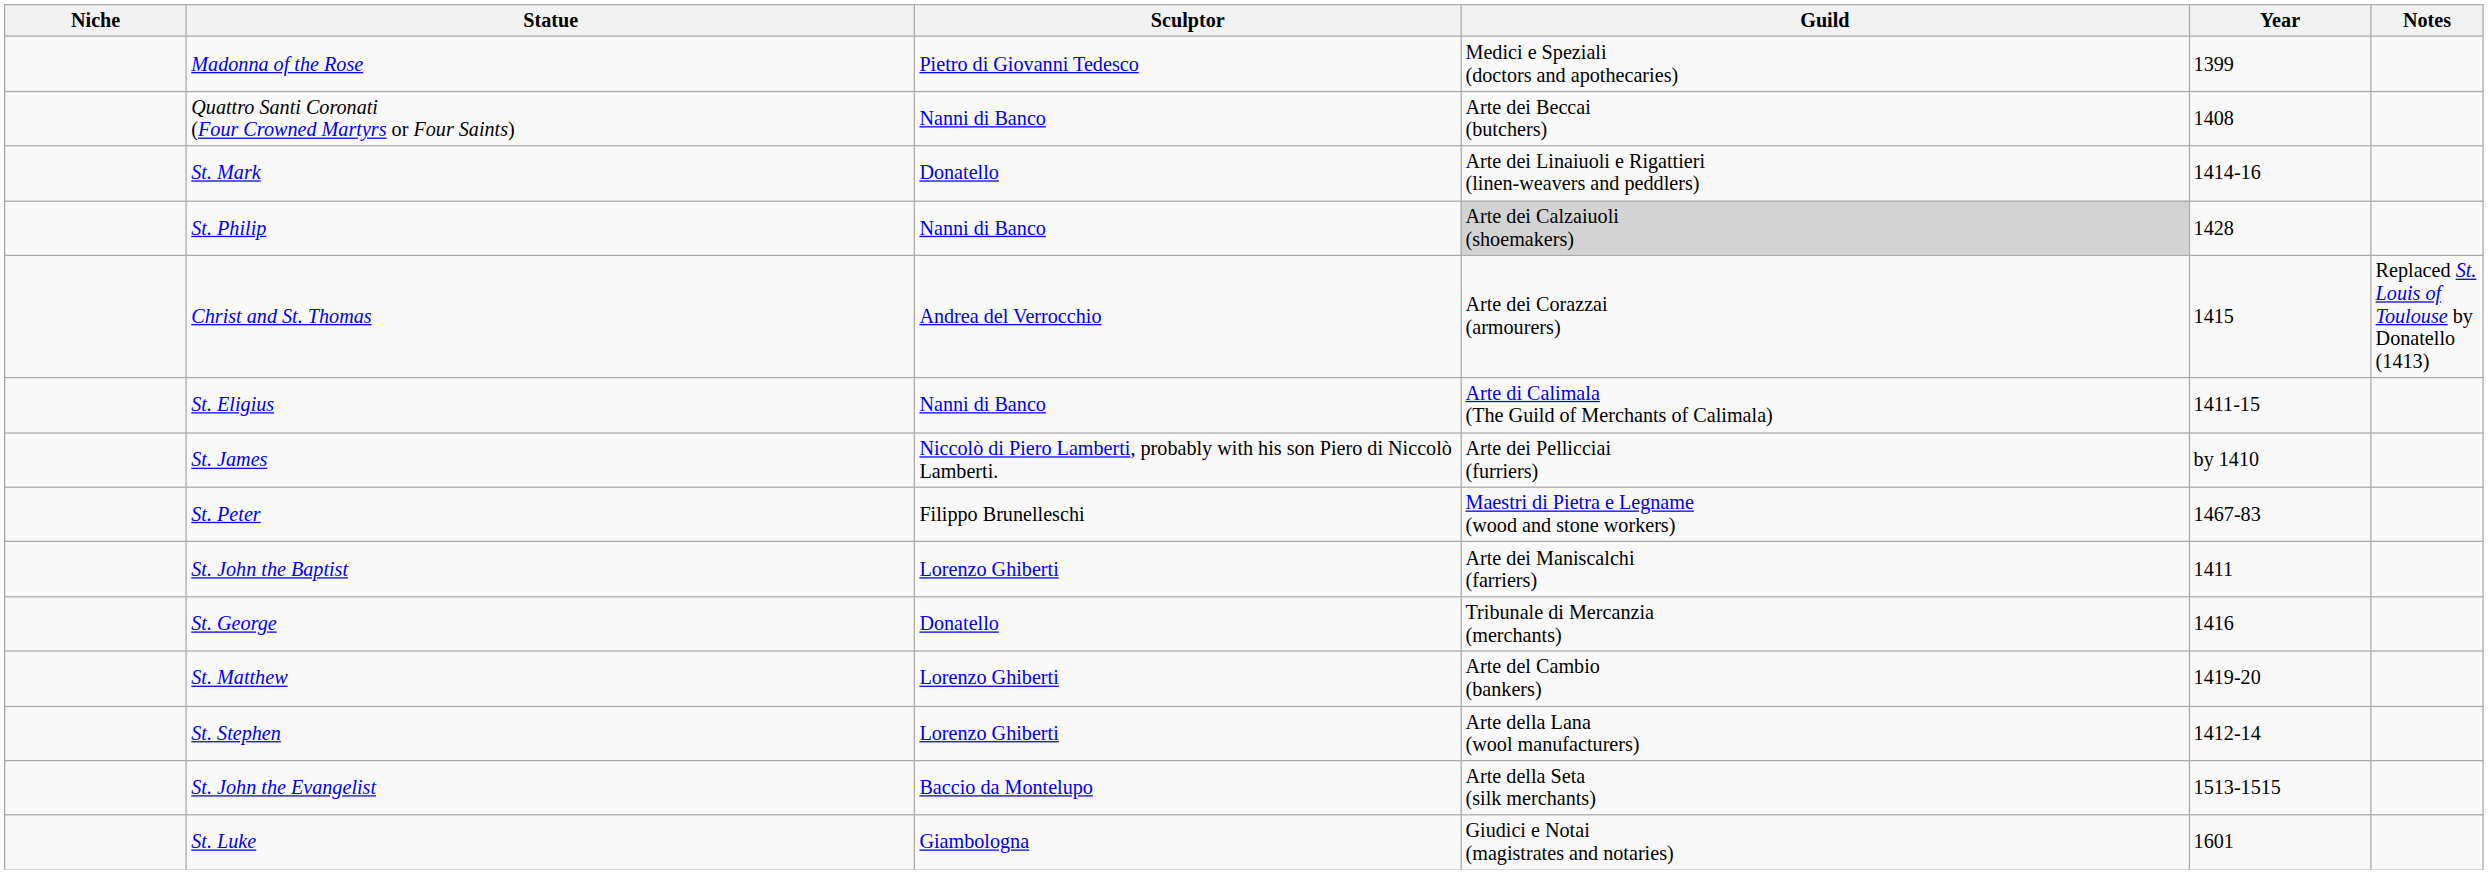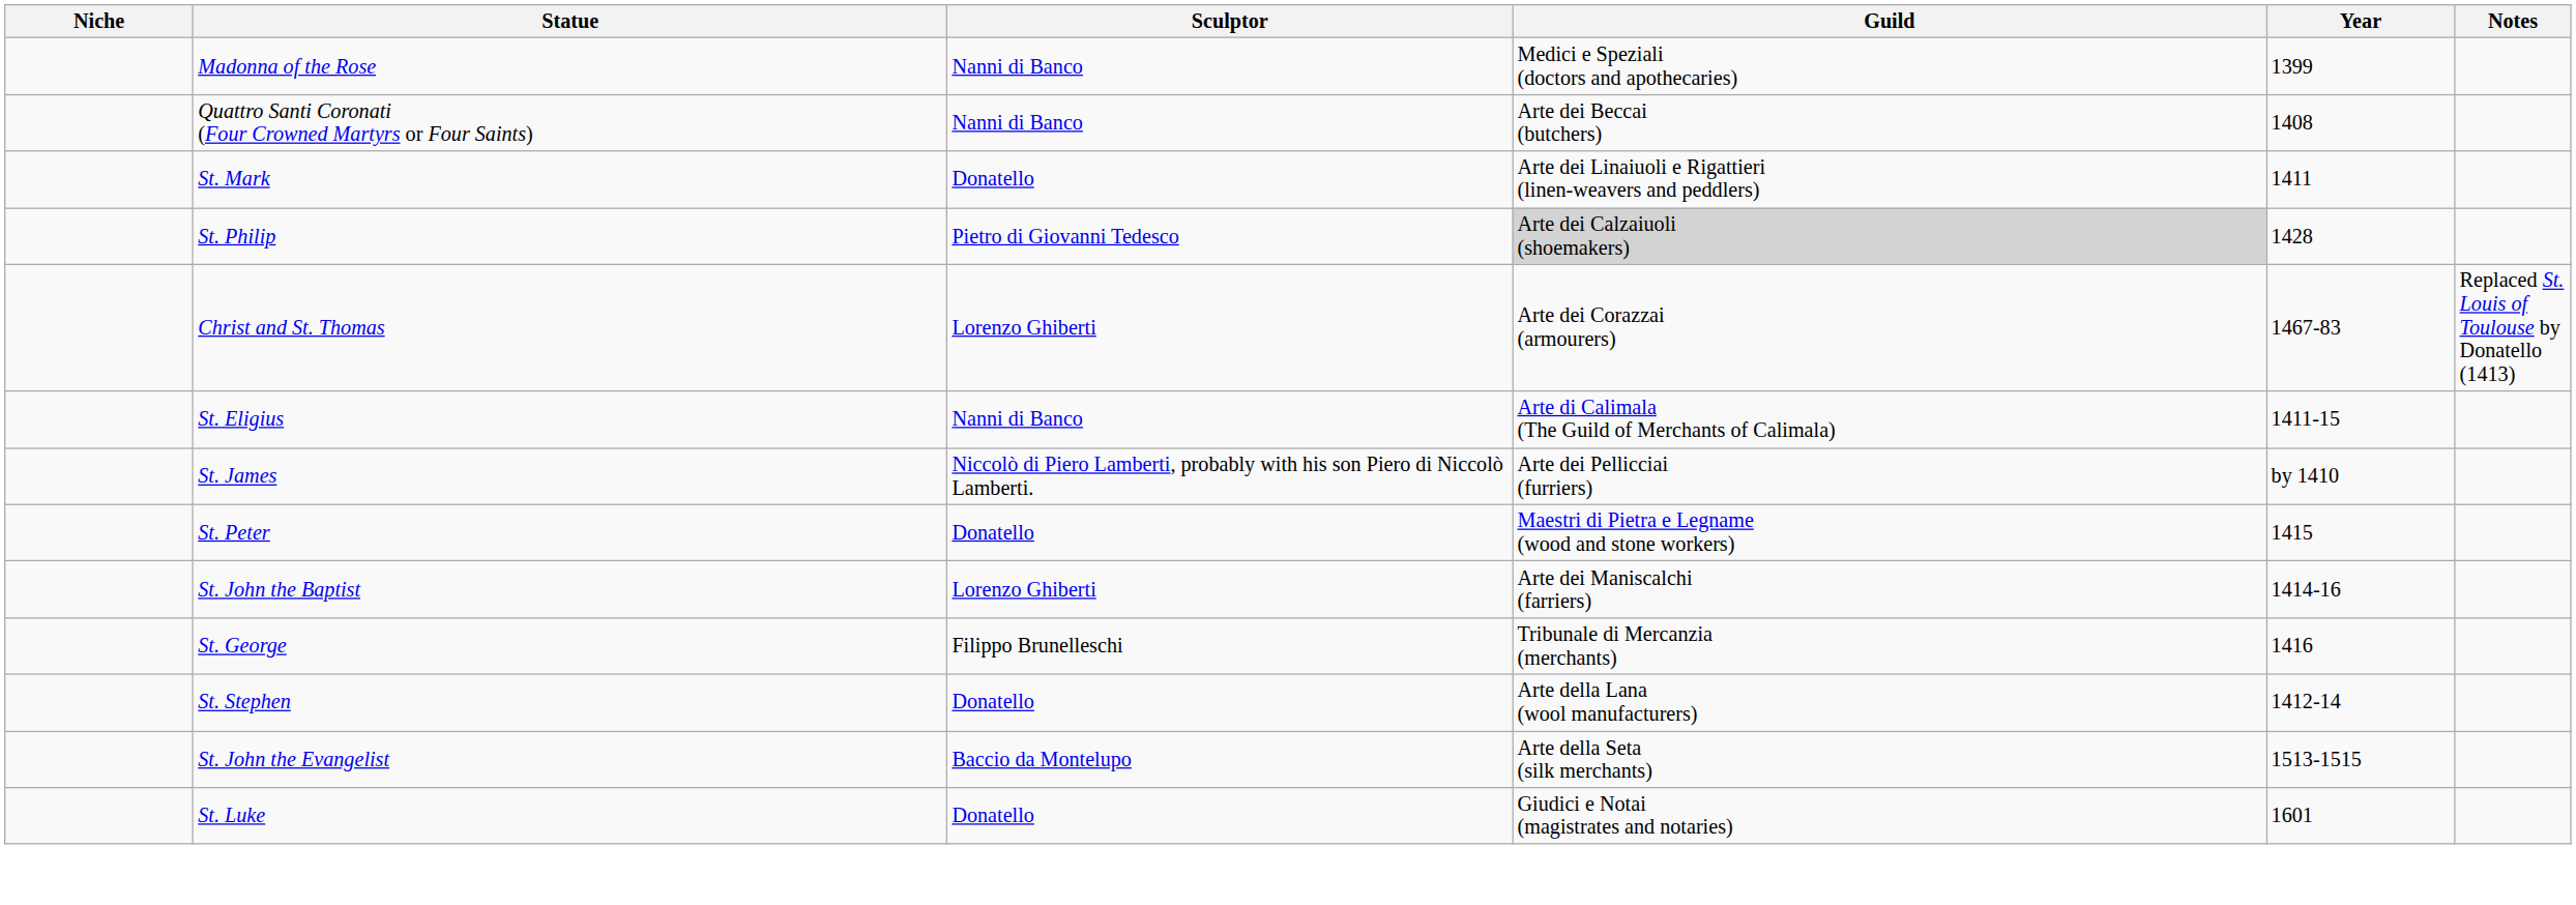Madonna of the Rose | Sculptor: Pietro di Giovanni Tedesco -> Nanni di Banco
St. Mark | Year: 1414-16 -> 1411
St. Philip | Sculptor: Nanni di Banco -> Pietro di Giovanni Tedesco
Christ and St. Thomas | Sculptor: Andrea del Verrocchio -> Lorenzo Ghiberti
Christ and St. Thomas | Year: 1415 -> 1467-83
St. Peter | Sculptor: Filippo Brunelleschi -> Donatello
St. Peter | Year: 1467-83 -> 1415
St. John the Baptist | Year: 1411 -> 1414-16
St. George | Sculptor: Donatello -> Filippo Brunelleschi
- row: St. Matthew | Lorenzo Ghiberti | Arte del Cambio (bankers) | 1419-20
St. Stephen | Sculptor: Lorenzo Ghiberti -> Donatello
St. Luke | Sculptor: Giambologna -> Donatello
